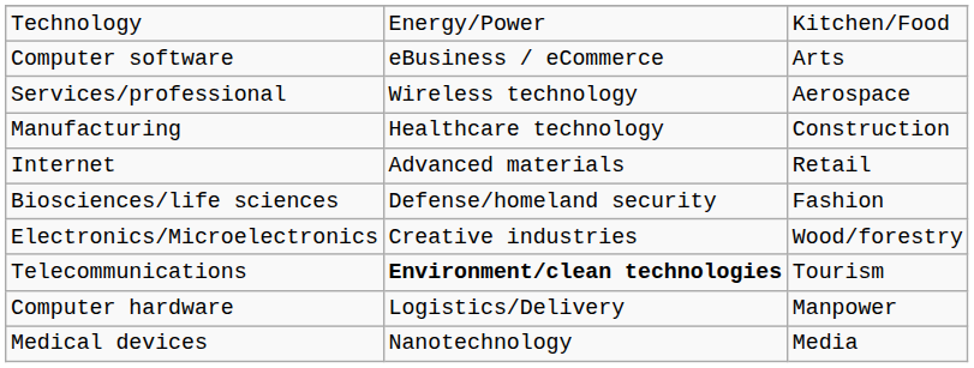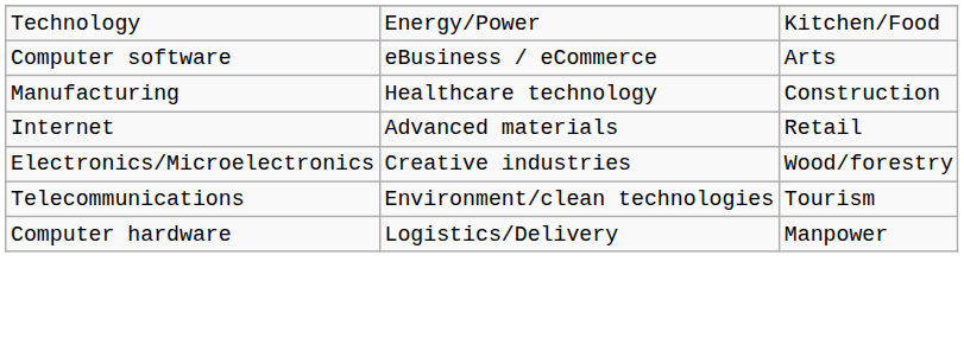- row: Services/professional | Wireless technology | Aerospace
- row: Biosciences/life sciences | Defense/homeland security | Fashion
Telecommunications | column 2: bold -> normal
- row: Medical devices | Nanotechnology | Media
